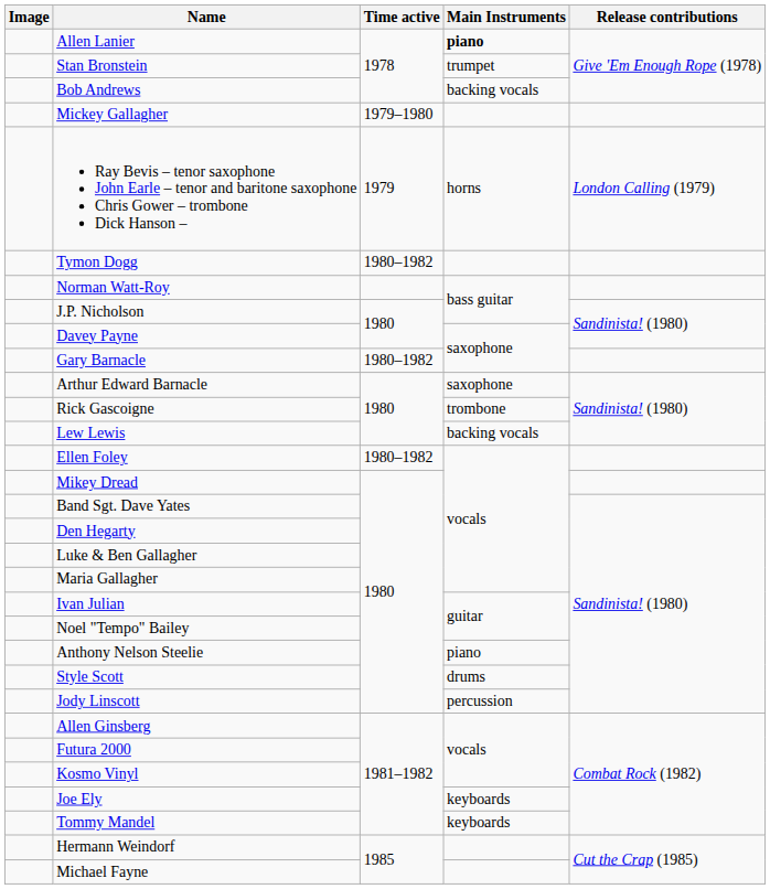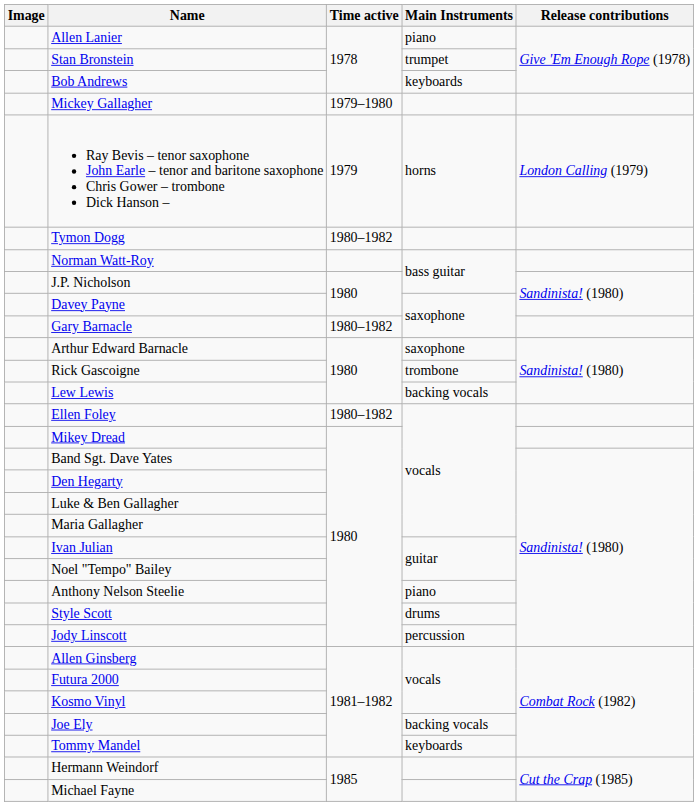Allen Lanier | Main Instruments: bold -> normal
Bob Andrews | Main Instruments: backing vocals -> keyboards
Joe Ely | Main Instruments: keyboards -> backing vocals
